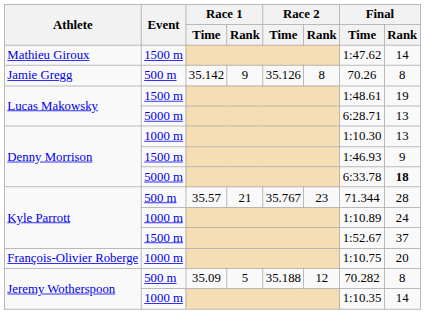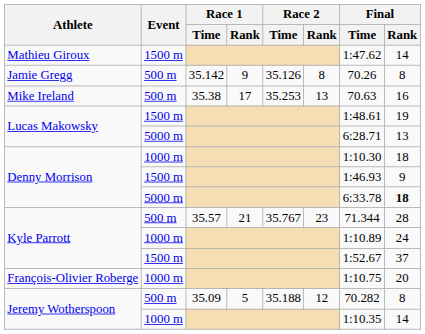+ row: Mike Ireland | 500 m | 35.38 | 17 | 35.253 | 13 | 70.63 | 16
Denny Morrison / 1000 m | Final / Rank: 13 -> 18
